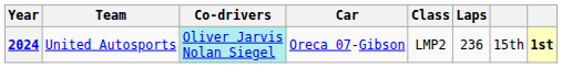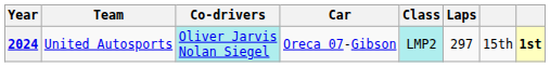2024 | Class: no background -> paleturquoise background
2024 | Laps: 236 -> 297
